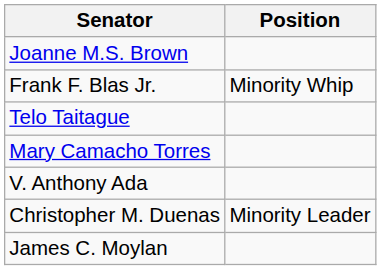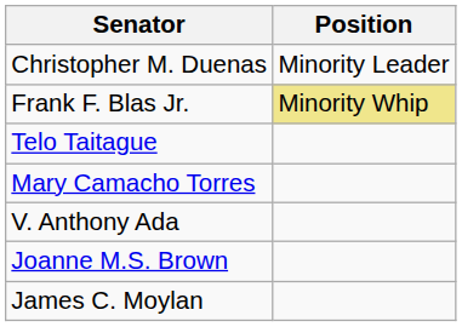rows swapped: Christopher M. Duenas <-> Joanne M.S. Brown
Frank F. Blas Jr. | Position: no background -> khaki background
